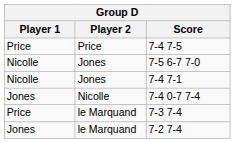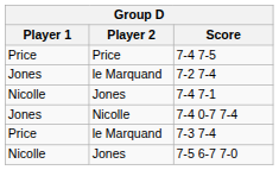rows swapped: 7-2 7-4 <-> 7-5 6-7 7-0
